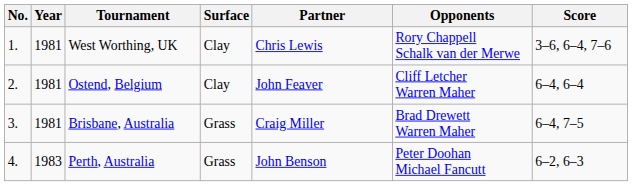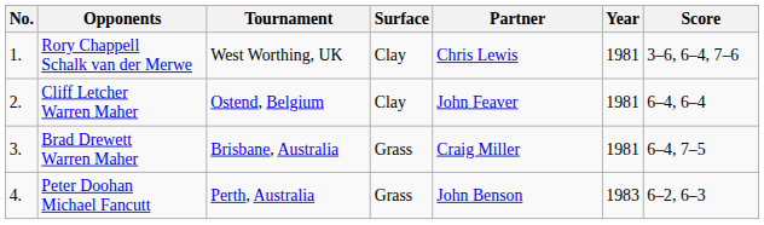columns swapped: Year <-> Opponents
